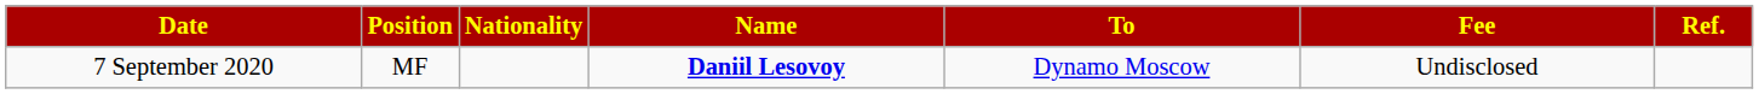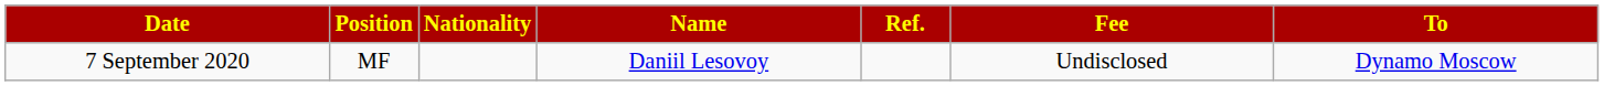columns swapped: To <-> Ref.
7 September 2020 | Name: bold -> normal
